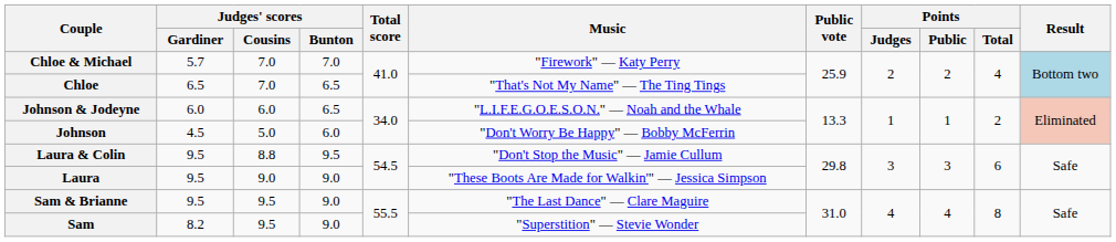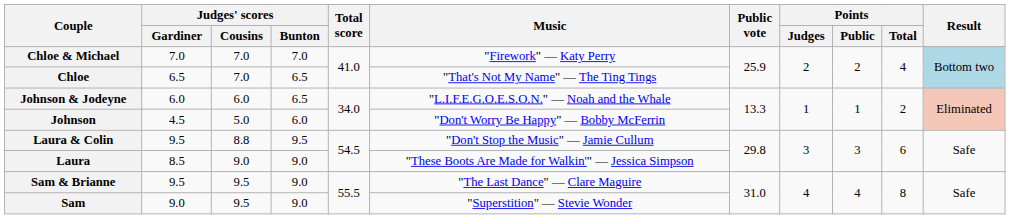Chloe & Michael | Judges' scores / Gardiner: 5.7 -> 7.0
Laura | Judges' scores / Gardiner: 9.5 -> 8.5
Sam | Judges' scores / Gardiner: 8.2 -> 9.0
